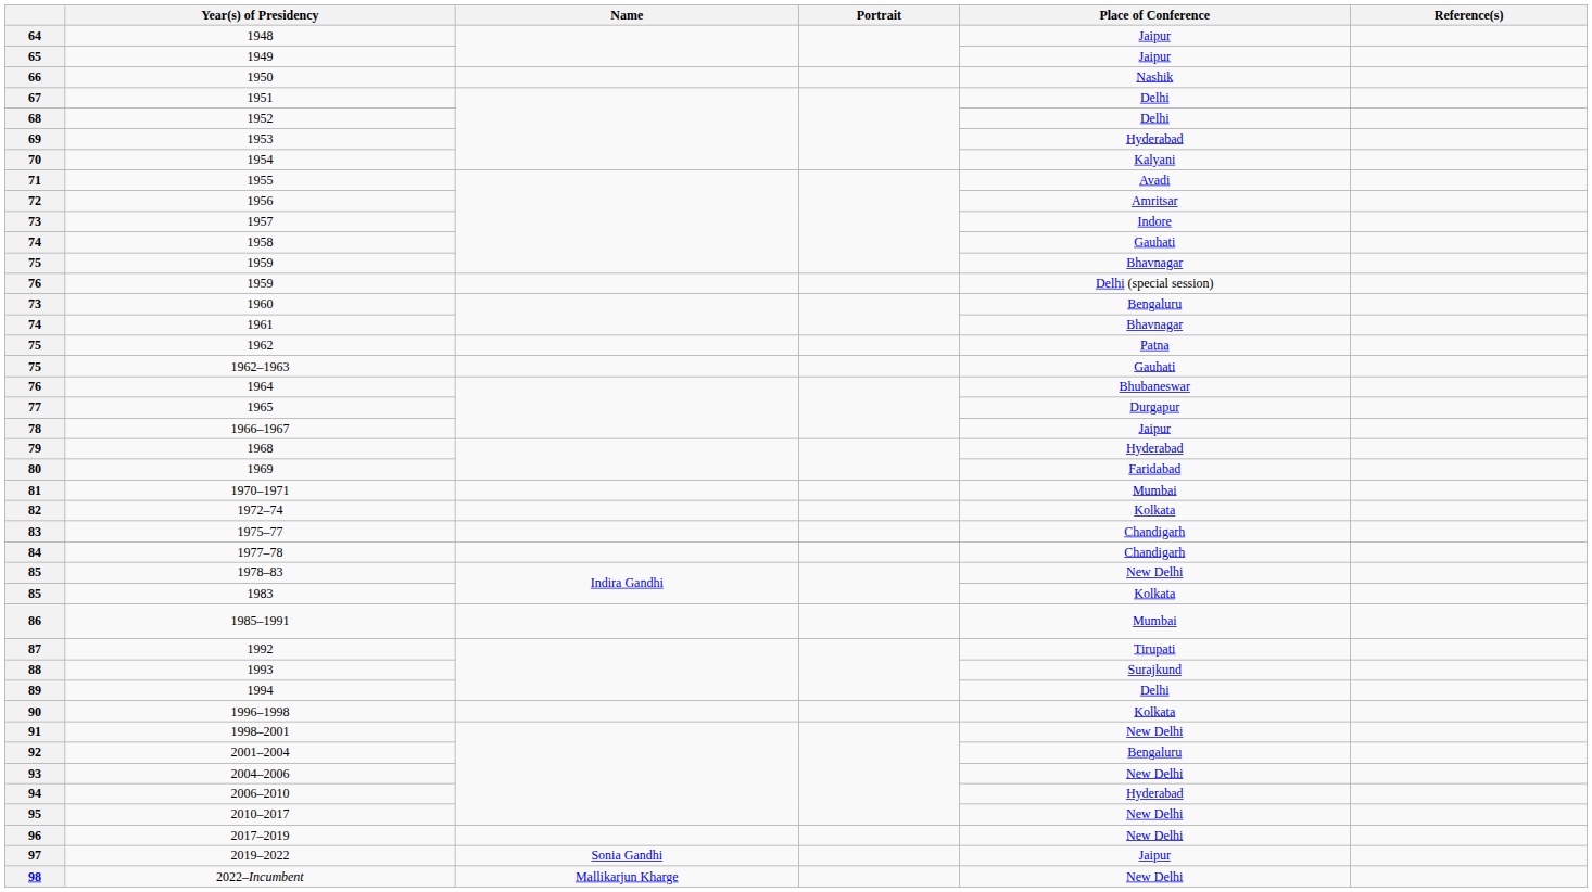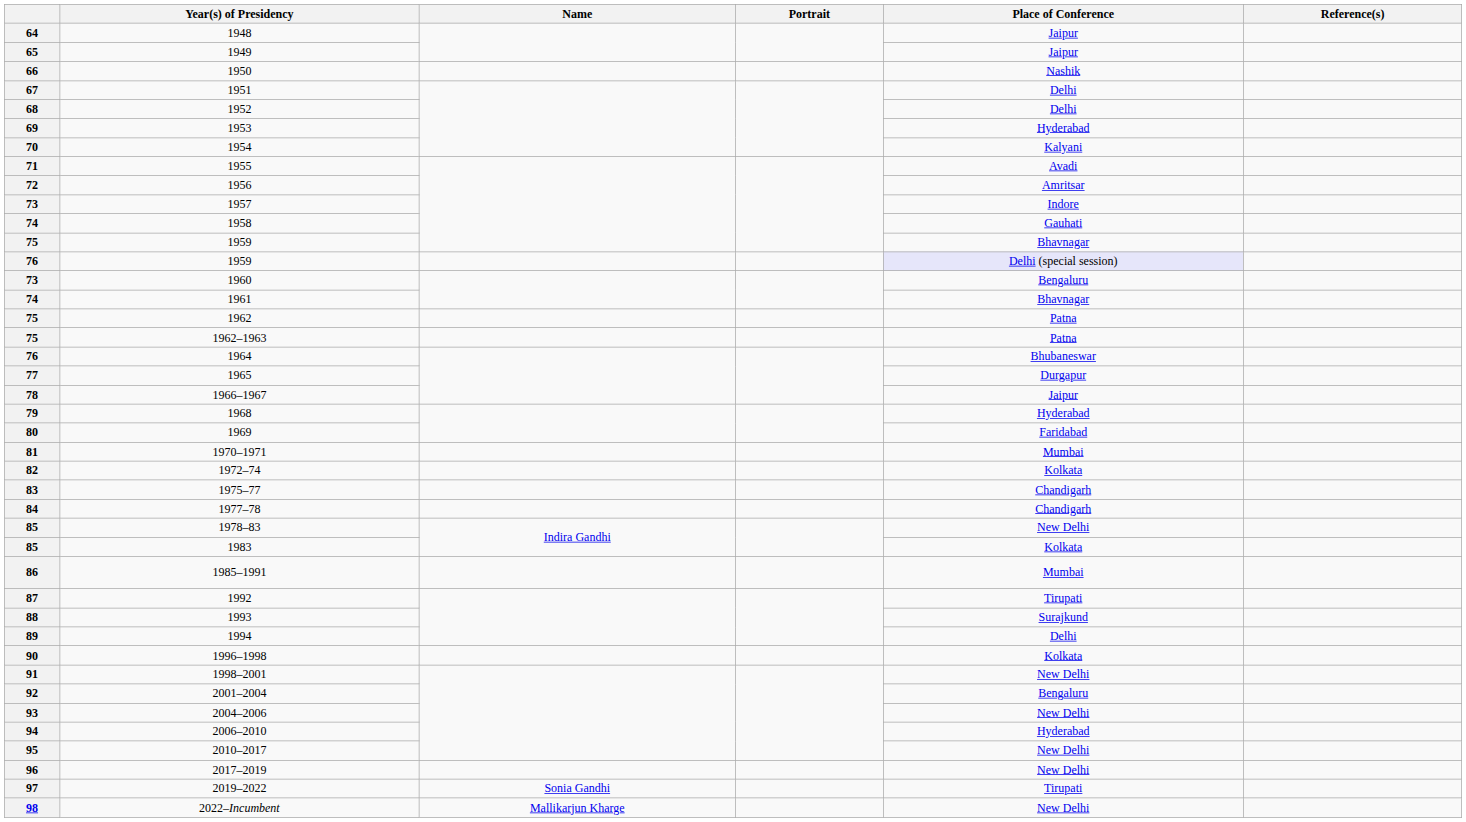76 / 1959 | Place of Conference: no background -> lavender background
1962–1963 | Place of Conference: Gauhati -> Patna
2019–2022 | Place of Conference: Jaipur -> Tirupati
